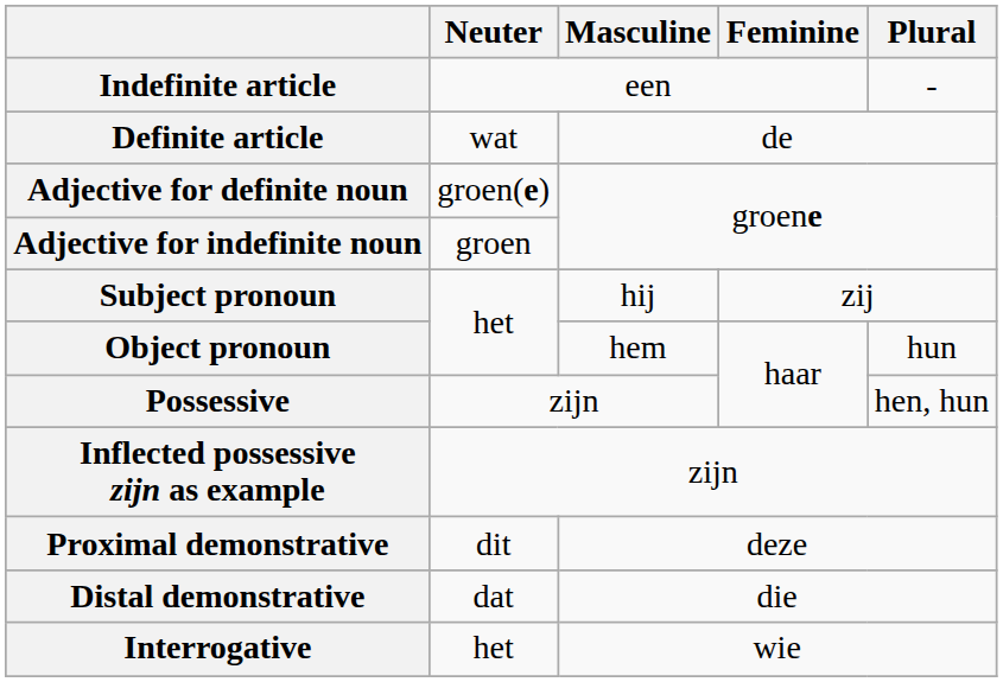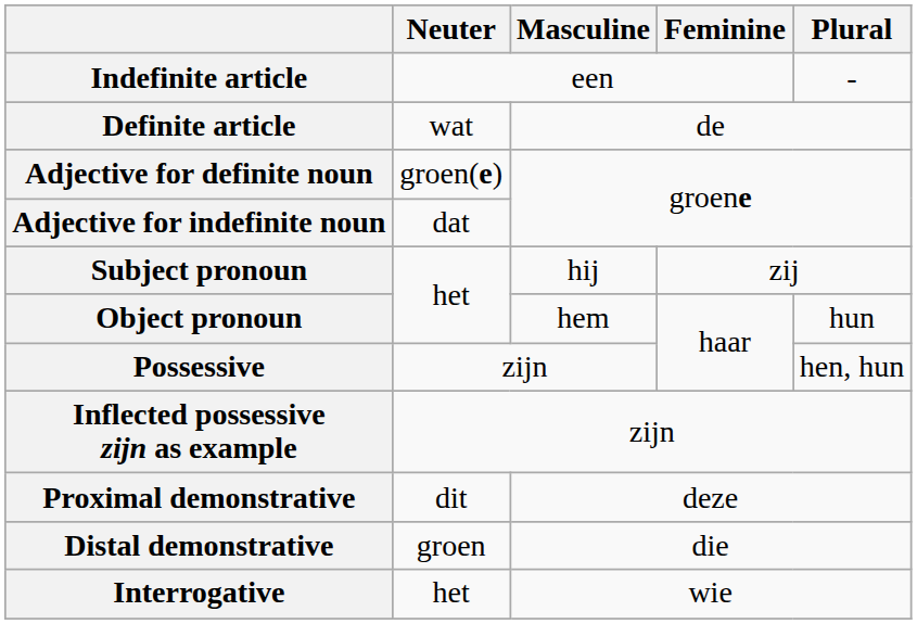Adjective for indefinite noun | Neuter: groen -> dat
Distal demonstrative | Neuter: dat -> groen
